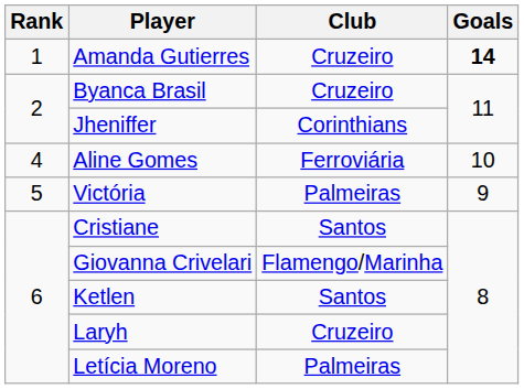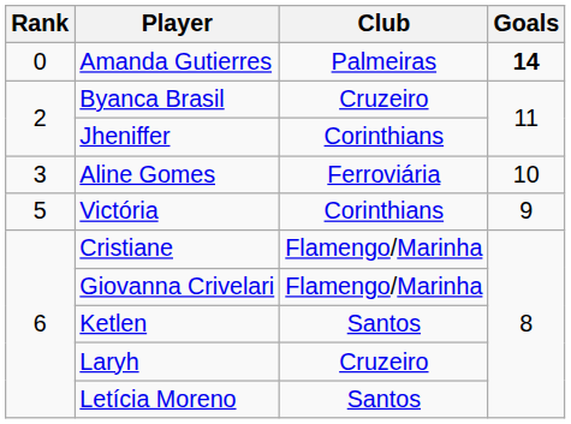Amanda Gutierres | Rank: 1 -> 0
Amanda Gutierres | Club: Cruzeiro -> Palmeiras
Aline Gomes | Rank: 4 -> 3
Victória | Club: Palmeiras -> Corinthians
Cristiane | Club: Santos -> Flamengo/Marinha
Letícia Moreno | Club: Palmeiras -> Santos
